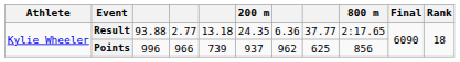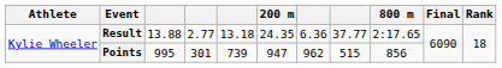Result | column 3: 93.88 -> 13.88
Points | column 3: 996 -> 995
Points | column 4: 966 -> 301
Points | 200 m: 937 -> 947
Points | column 8: 625 -> 515
